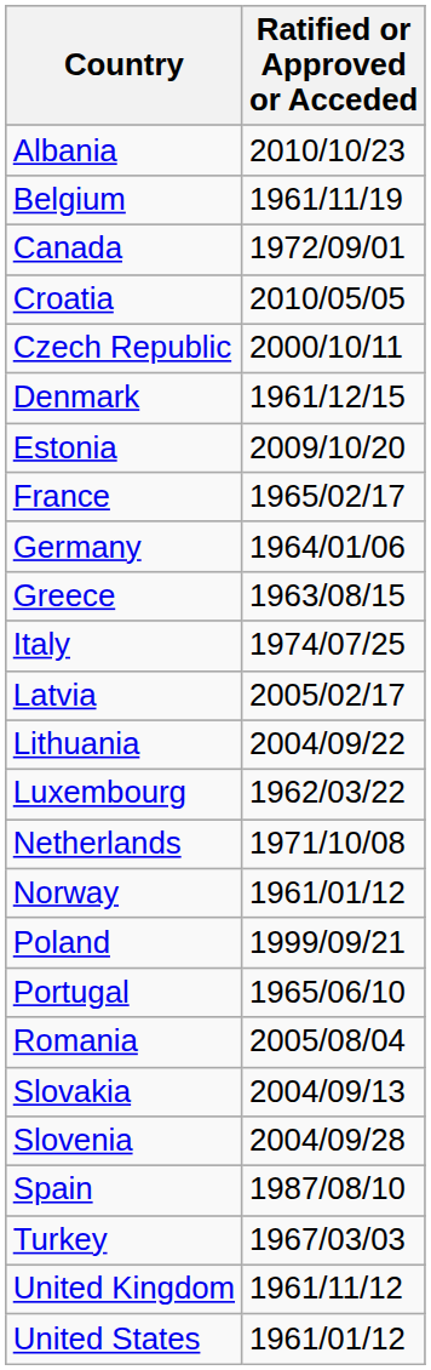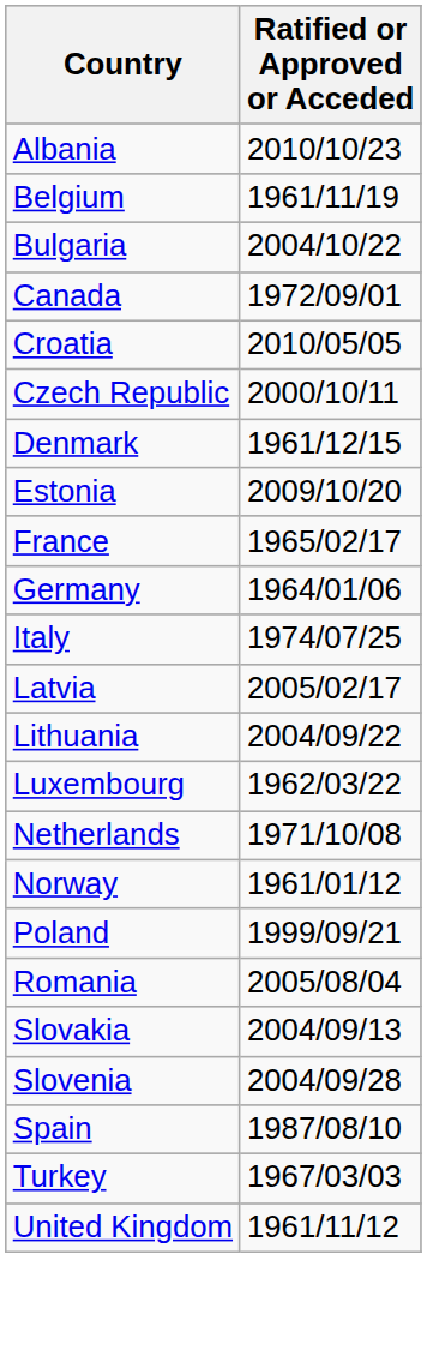+ row: Bulgaria | 2004/10/22
- row: Greece | 1963/08/15
- row: Portugal | 1965/06/10
- row: United States | 1961/01/12
